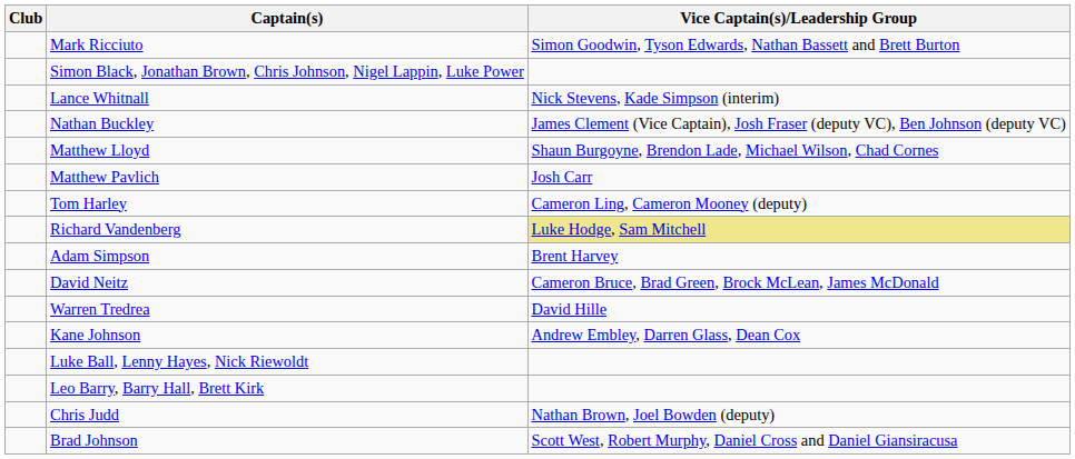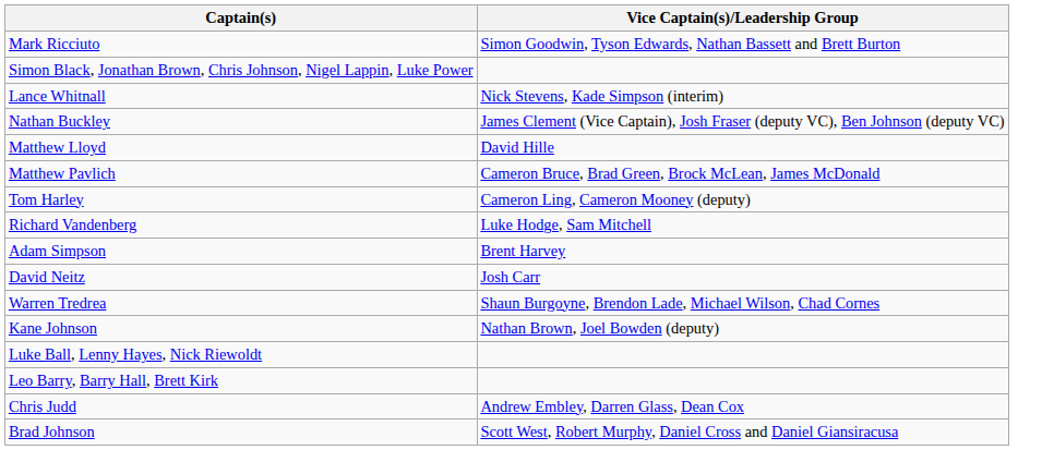- column: Club
Matthew Lloyd | Vice Captain(s)/Leadership Group: Shaun Burgoyne, Brendon Lade, Michael Wilson, Chad Cornes -> David Hille
Matthew Pavlich | Vice Captain(s)/Leadership Group: Josh Carr -> Cameron Bruce, Brad Green, Brock McLean, James McDonald
Richard Vandenberg | Vice Captain(s)/Leadership Group: khaki background -> no background
David Neitz | Vice Captain(s)/Leadership Group: Cameron Bruce, Brad Green, Brock McLean, James McDonald -> Josh Carr
Warren Tredrea | Vice Captain(s)/Leadership Group: David Hille -> Shaun Burgoyne, Brendon Lade, Michael Wilson, Chad Cornes
Kane Johnson | Vice Captain(s)/Leadership Group: Andrew Embley, Darren Glass, Dean Cox -> Nathan Brown, Joel Bowden (deputy)
Chris Judd | Vice Captain(s)/Leadership Group: Nathan Brown, Joel Bowden (deputy) -> Andrew Embley, Darren Glass, Dean Cox
